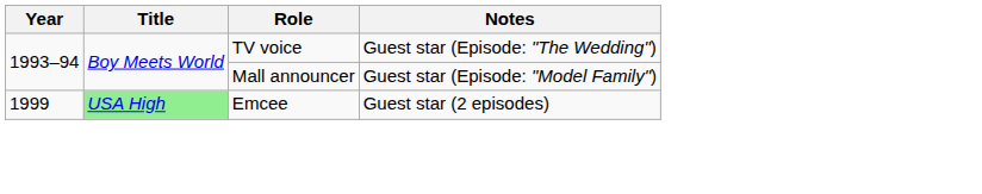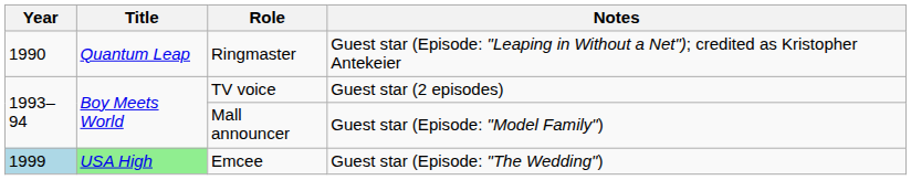+ row: 1990 | Quantum Leap | Ringmaster | Guest star (Episode: "Leaping in Without a Net"); credited as Kristopher Antekeier
TV voice | Notes: Guest star (Episode: "The Wedding") -> Guest star (2 episodes)
Emcee | Year: no background -> lightblue background
Emcee | Notes: Guest star (2 episodes) -> Guest star (Episode: "The Wedding")
